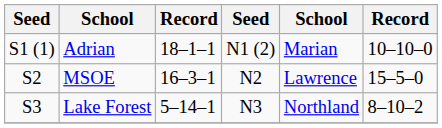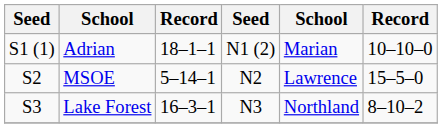MSOE | column 3: 16–3–1 -> 5–14–1
Lake Forest | column 3: 5–14–1 -> 16–3–1
